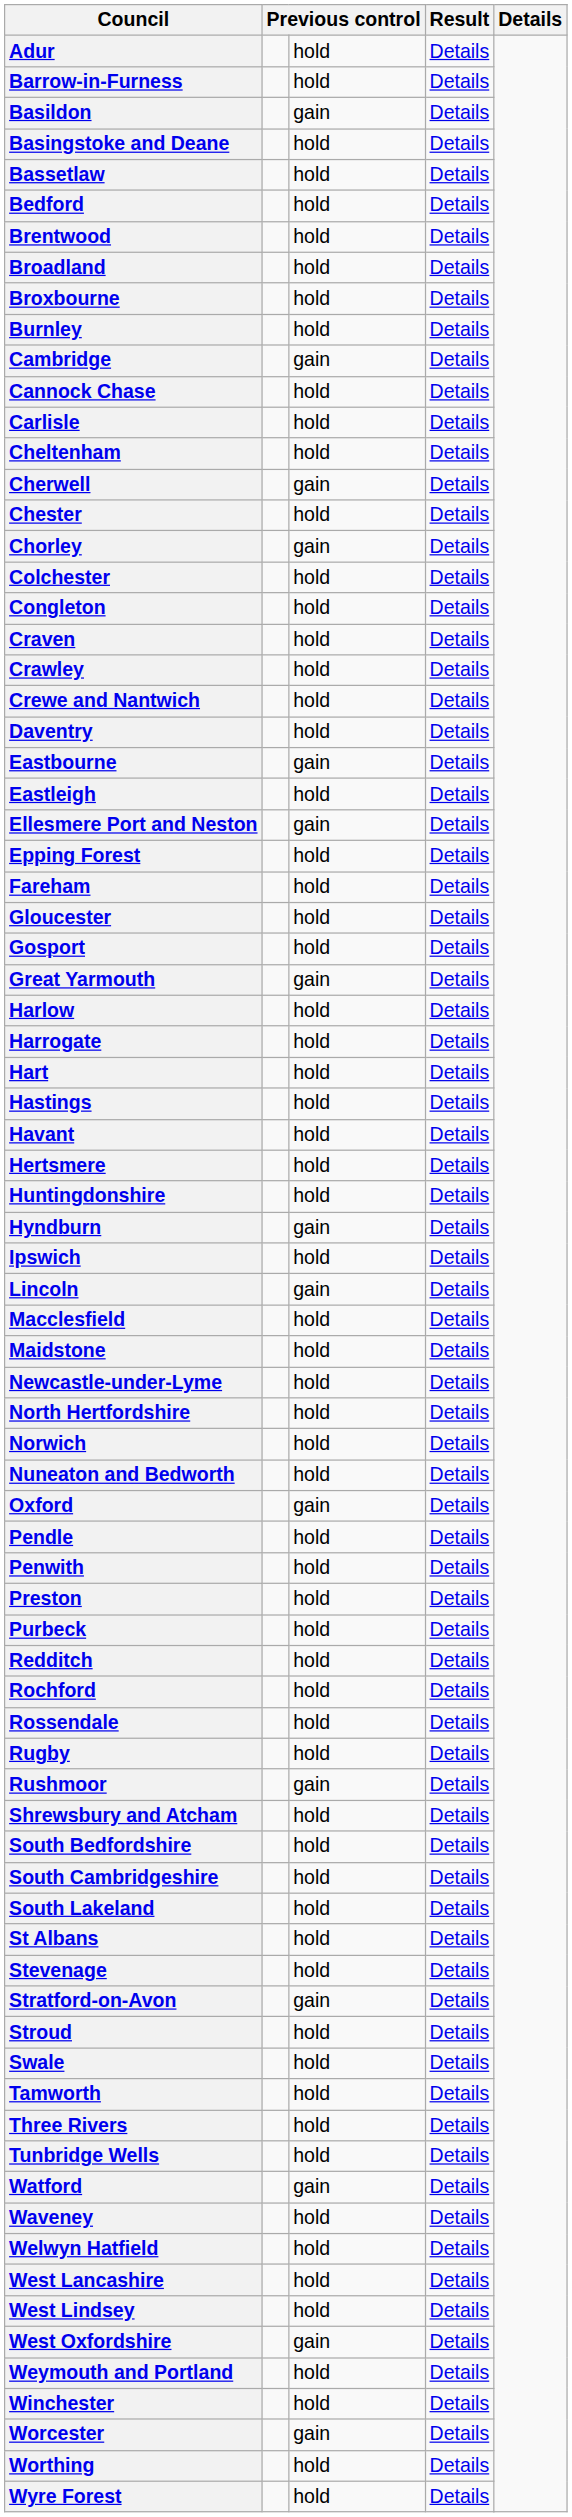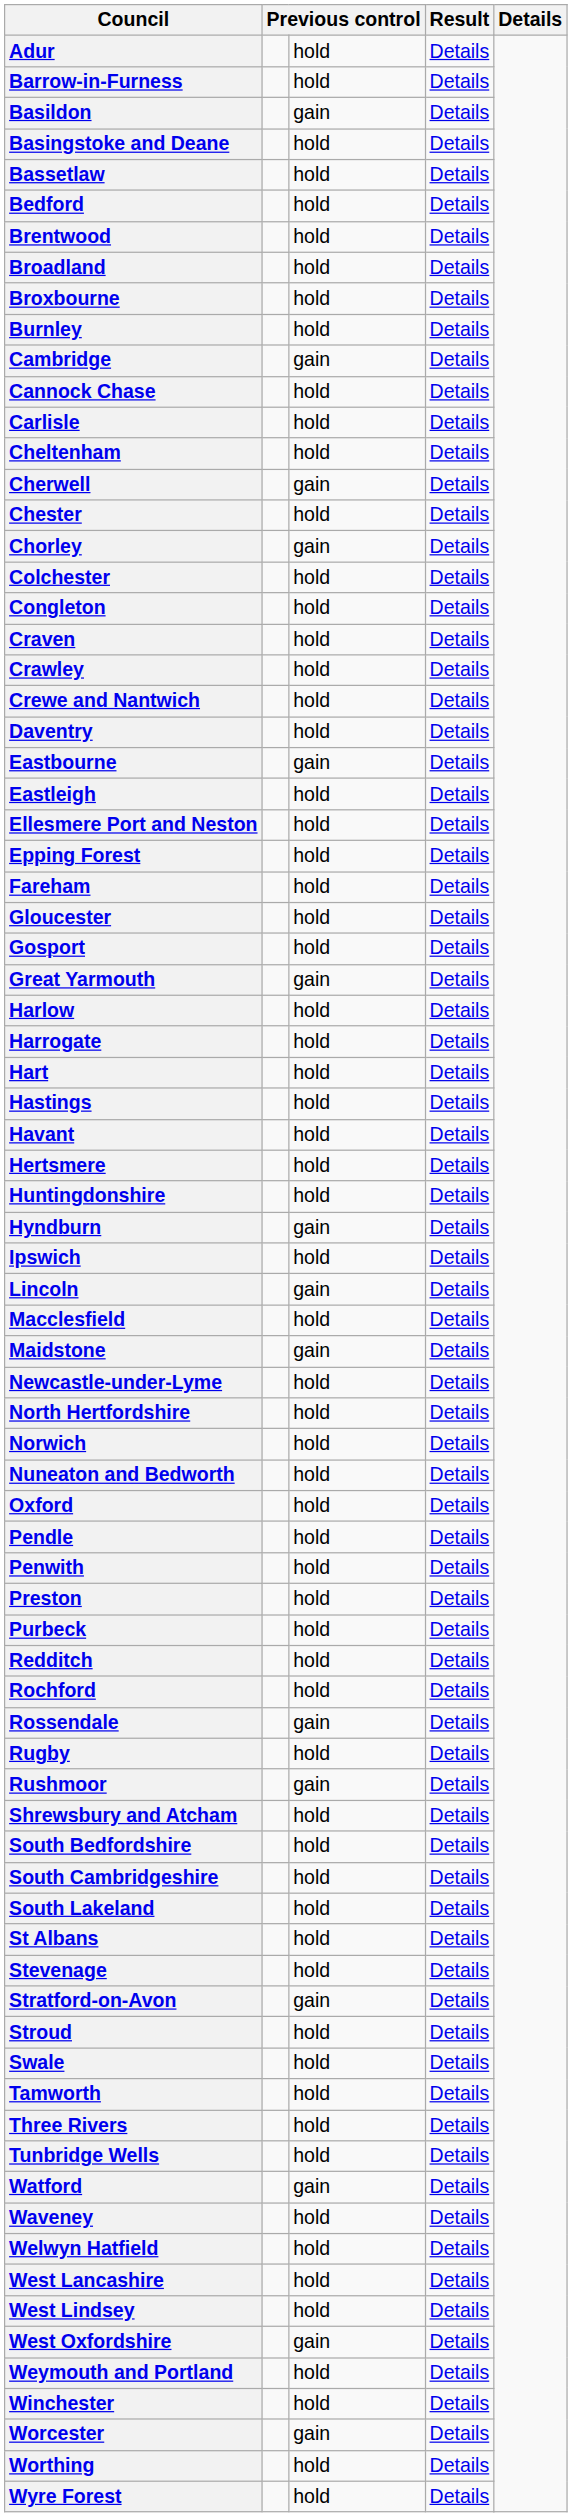Ellesmere Port and Neston | column 3: gain -> hold
Maidstone | column 3: hold -> gain
Oxford | column 3: gain -> hold
Rossendale | column 3: hold -> gain
